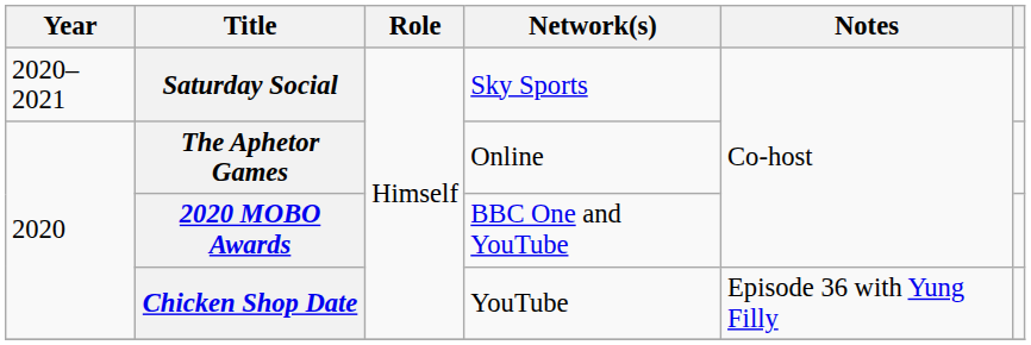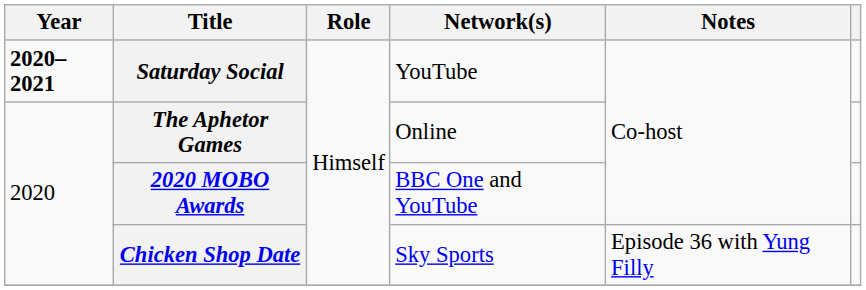Saturday Social | Year: normal -> bold
Saturday Social | Network(s): Sky Sports -> YouTube
Chicken Shop Date | Network(s): YouTube -> Sky Sports
